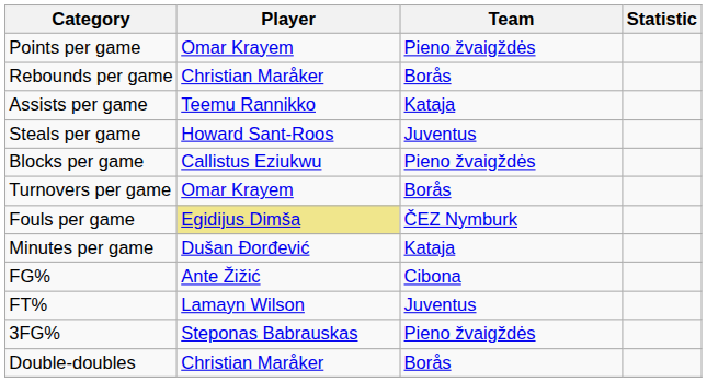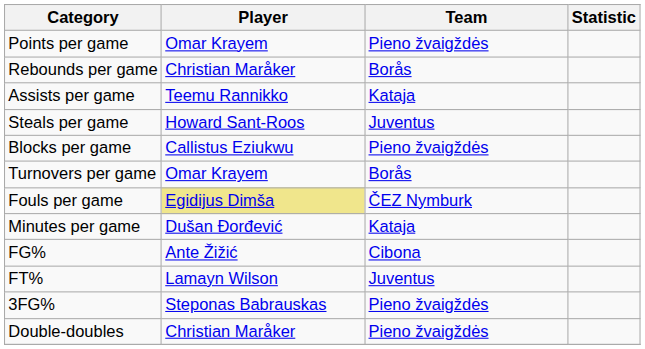Double-doubles | Team: Borås -> Pieno žvaigždės
